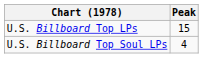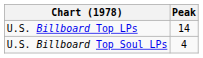U.S. Billboard Top LPs | Peak: 15 -> 14
